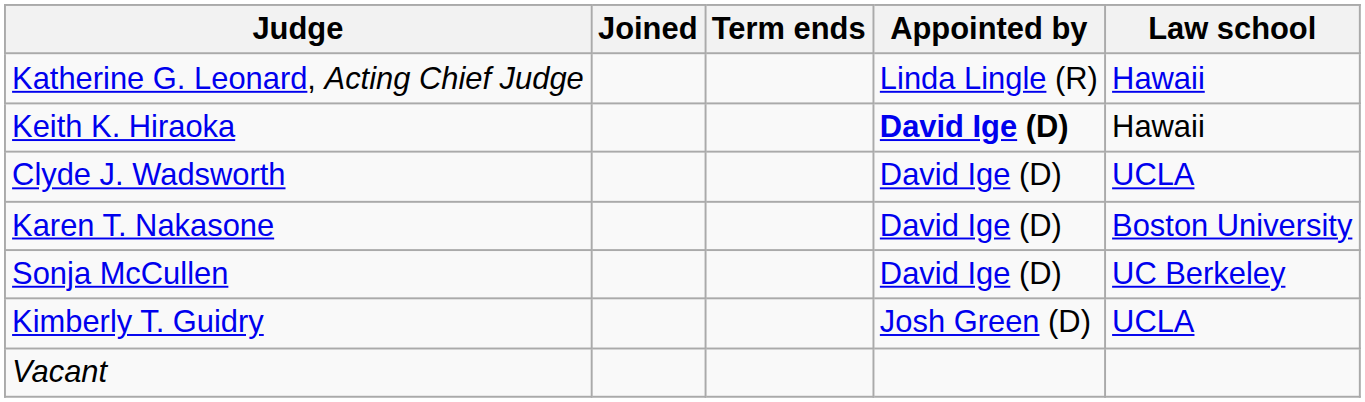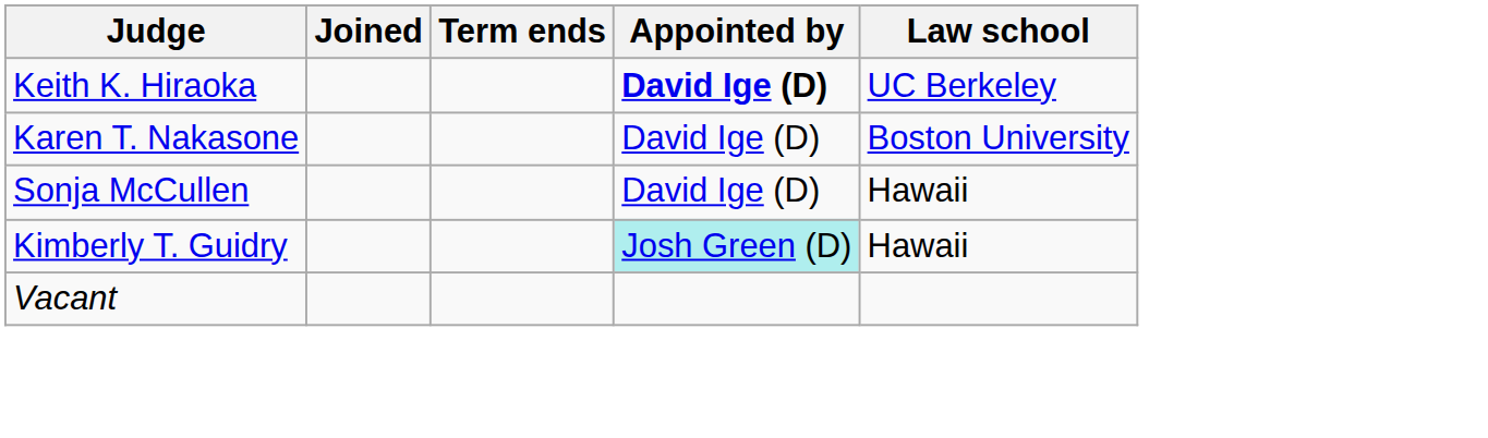- row: Katherine G. Leonard, Acting Chief Judge | Linda Lingle (R) | Hawaii
Keith K. Hiraoka | Law school: Hawaii -> UC Berkeley
- row: Clyde J. Wadsworth | David Ige (D) | UCLA
Sonja McCullen | Law school: UC Berkeley -> Hawaii
Kimberly T. Guidry | Appointed by: no background -> paleturquoise background
Kimberly T. Guidry | Law school: UCLA -> Hawaii
